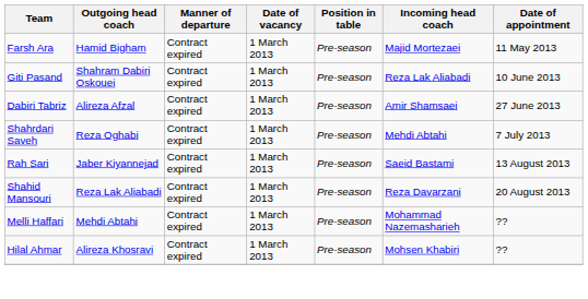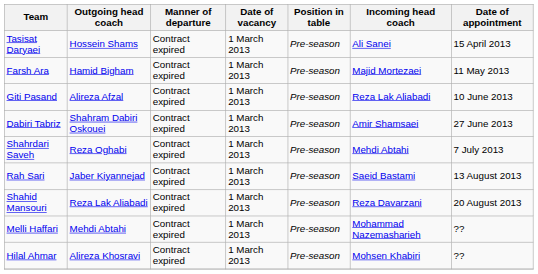+ row: Tasisat Daryaei | Hossein Shams | Contract expired | 1 March 2013 | Pre-season | Ali Sanei | 15 April 2013
Giti Pasand | Outgoing head coach: Shahram Dabiri Oskouei -> Alireza Afzal
Dabiri Tabriz | Outgoing head coach: Alireza Afzal -> Shahram Dabiri Oskouei
